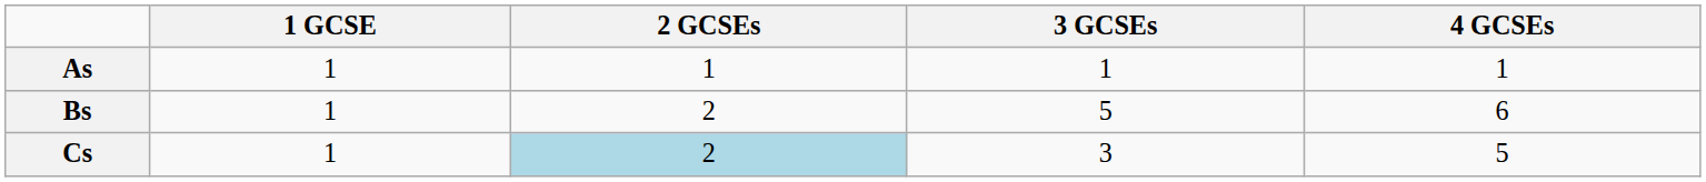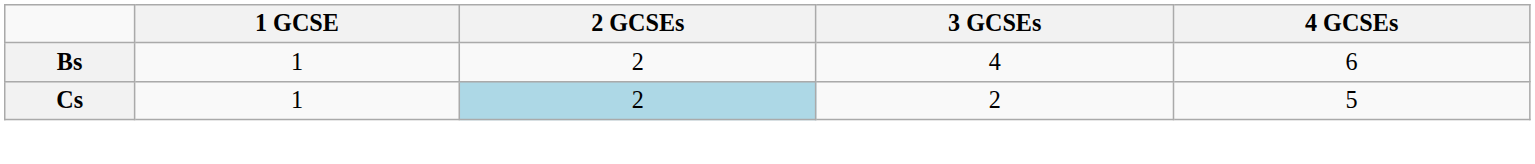- row: As | 1 | 1 | 1 | 1
Bs | 3 GCSEs: 5 -> 4
Cs | 3 GCSEs: 3 -> 2
